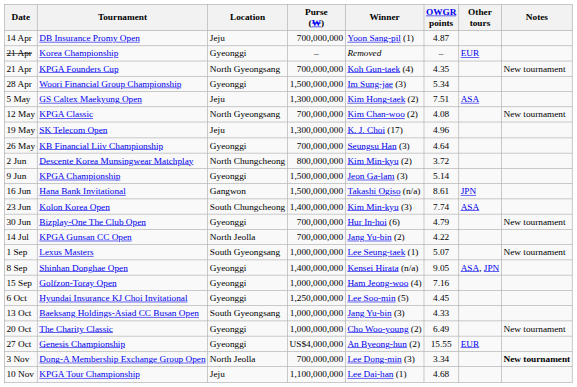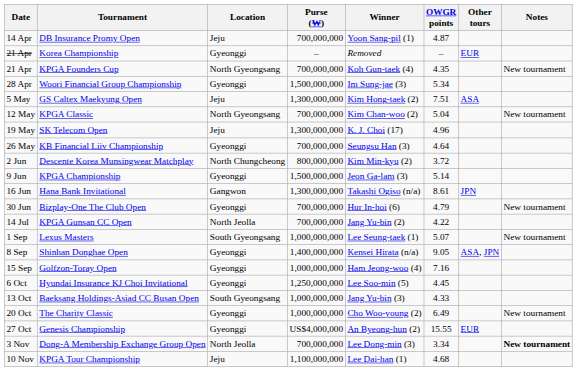KPGA Classic | OWGR points: 4.08 -> 5.04
Hana Bank Invitational | Purse (₩): 1,500,000,000 -> 1,300,000,000
- row: 23 Jun | Kolon Korea Open | South Chungcheong | 1,400,000,000 | Kim Min-kyu (3) | 7.74 | ASA
